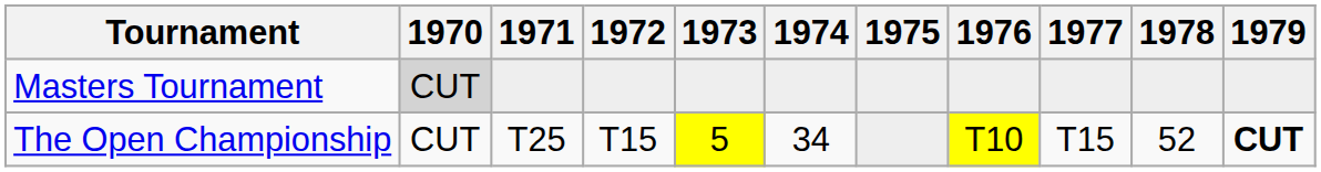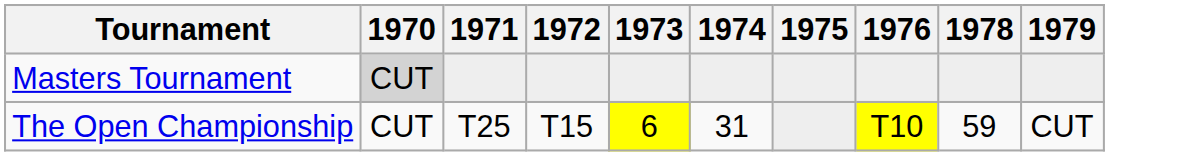- column: 1977 | T15
The Open Championship | 1973: 5 -> 6
The Open Championship | 1974: 34 -> 31
The Open Championship | 1978: 52 -> 59
The Open Championship | 1979: bold -> normal
